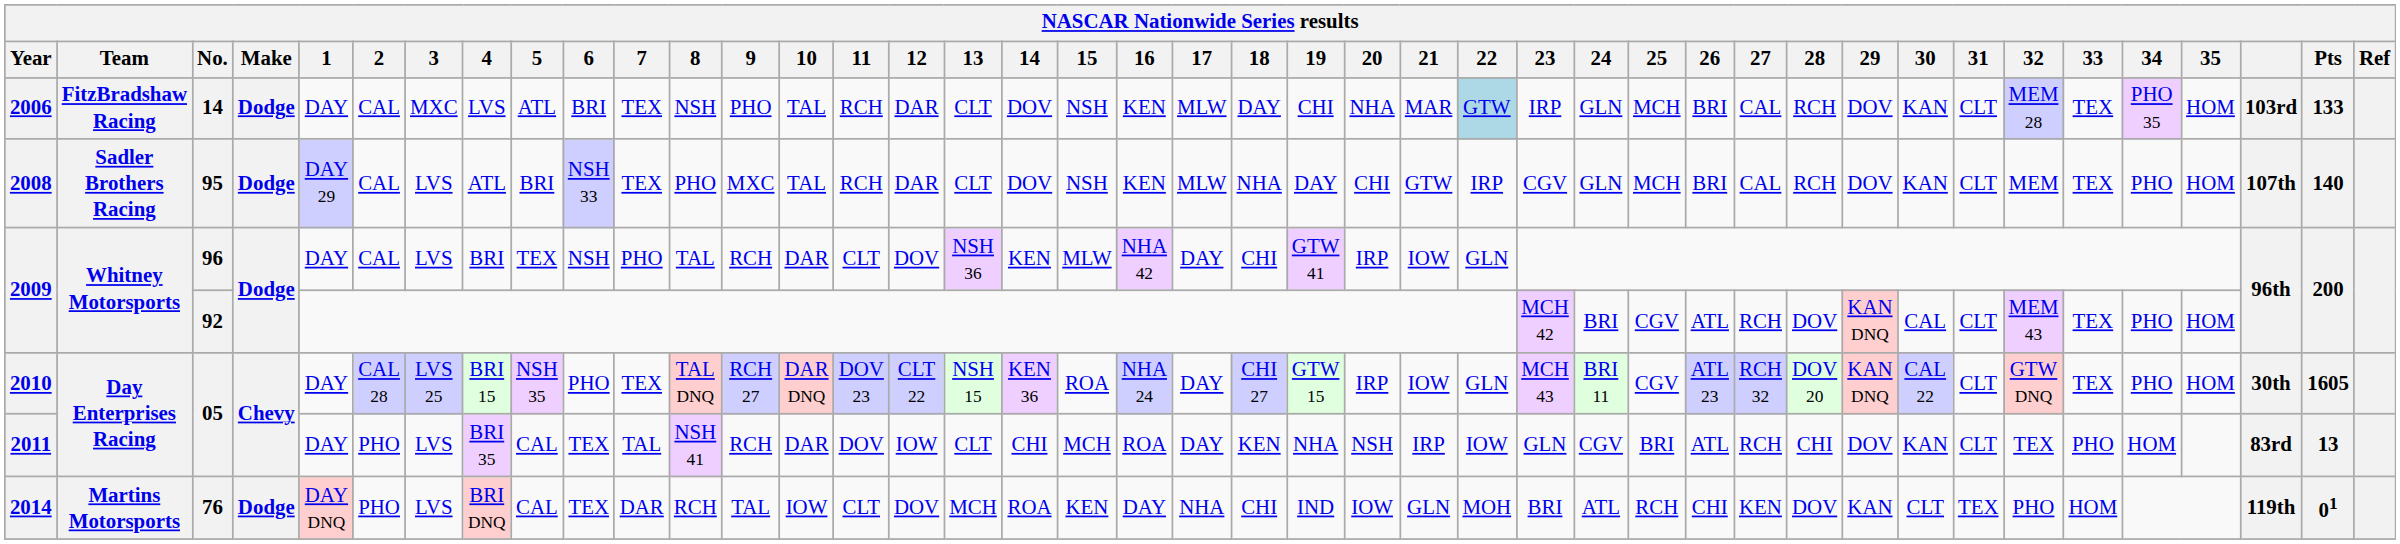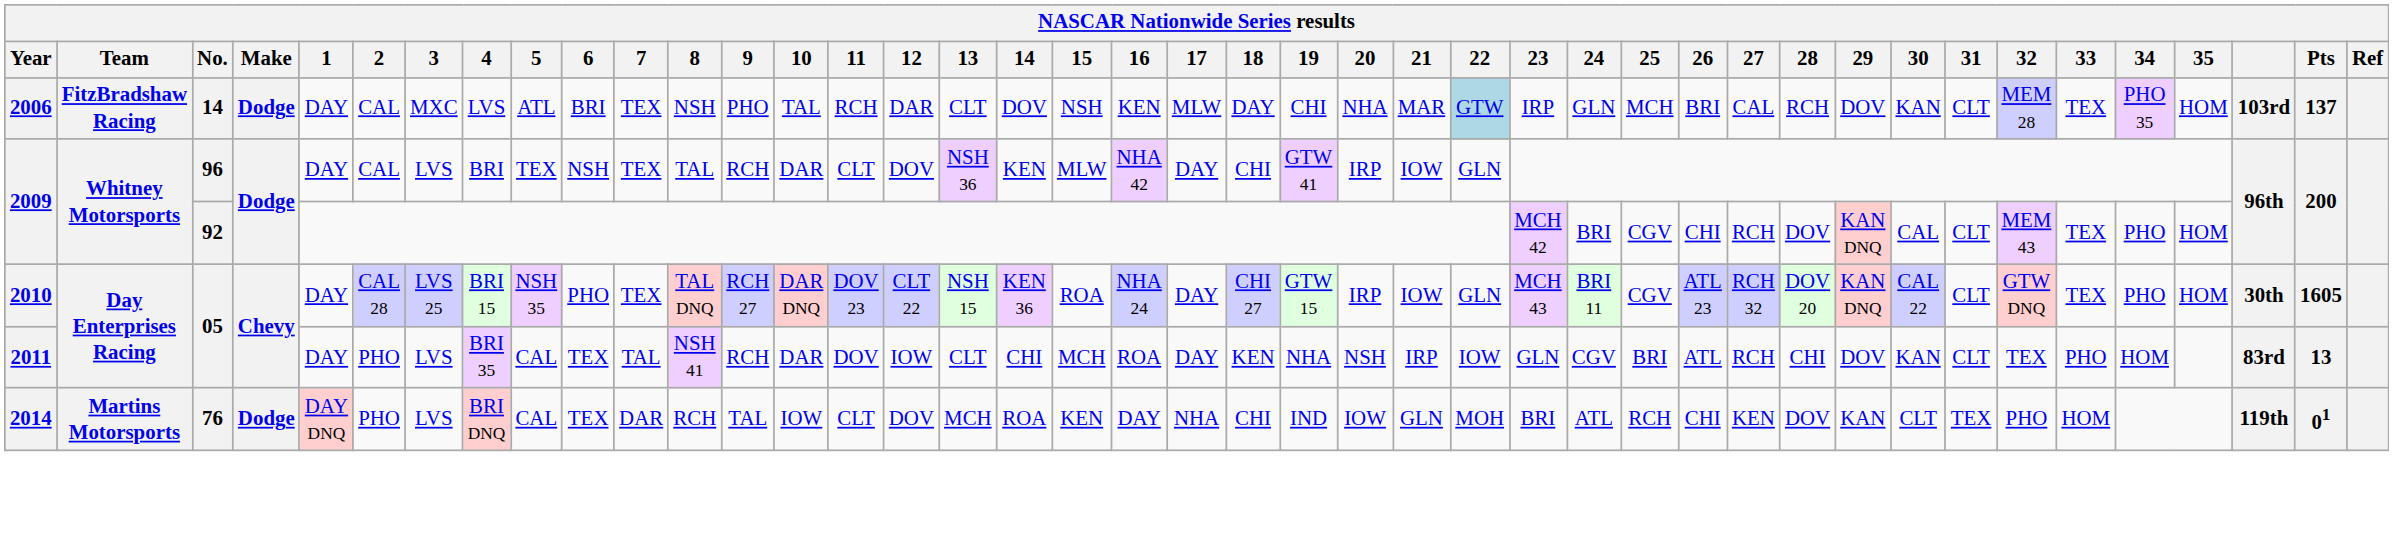2006 | Pts: 133 -> 137
- row: 2008 | Sadler Brothers Racing | 95 | Dodge | DAY 29 | CAL | LVS | ATL | BRI | NSH 33 | TEX | PHO | MXC | TAL | RCH | DAR | CLT | DOV | NSH | KEN | MLW | NHA | DAY | CHI | GTW | IRP | CGV | GLN | MCH | BRI | CAL | RCH | DOV | KAN | CLT | MEM | TEX | PHO | HOM | 107th | 140
2009 / 96 | 7: PHO -> TEX
2009 / 92 | 26: ATL -> CHI
